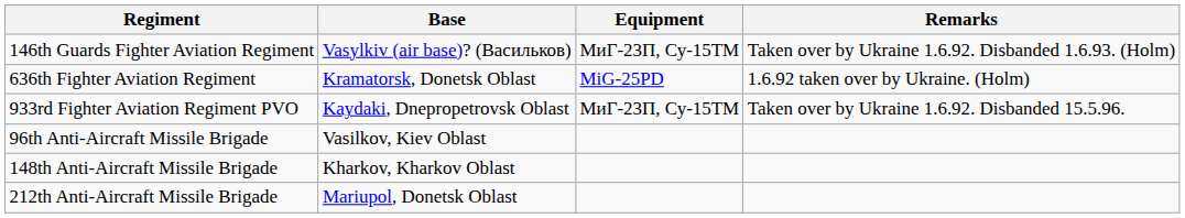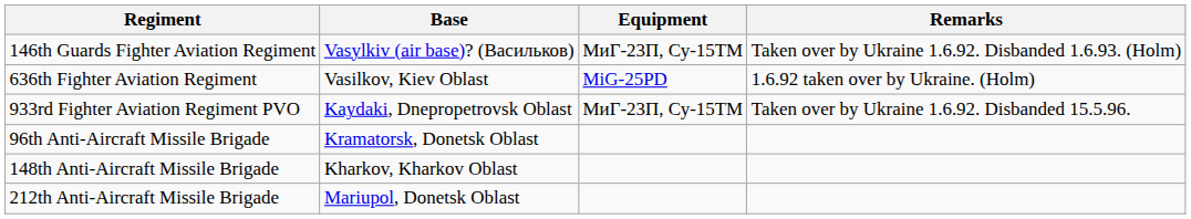636th Fighter Aviation Regiment | Base: Kramatorsk, Donetsk Oblast -> Vasilkov, Kiev Oblast
96th Anti-Aircraft Missile Brigade | Base: Vasilkov, Kiev Oblast -> Kramatorsk, Donetsk Oblast
